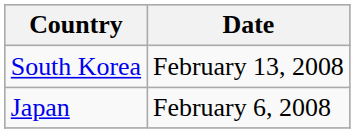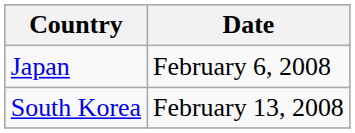rows swapped: Japan <-> South Korea
